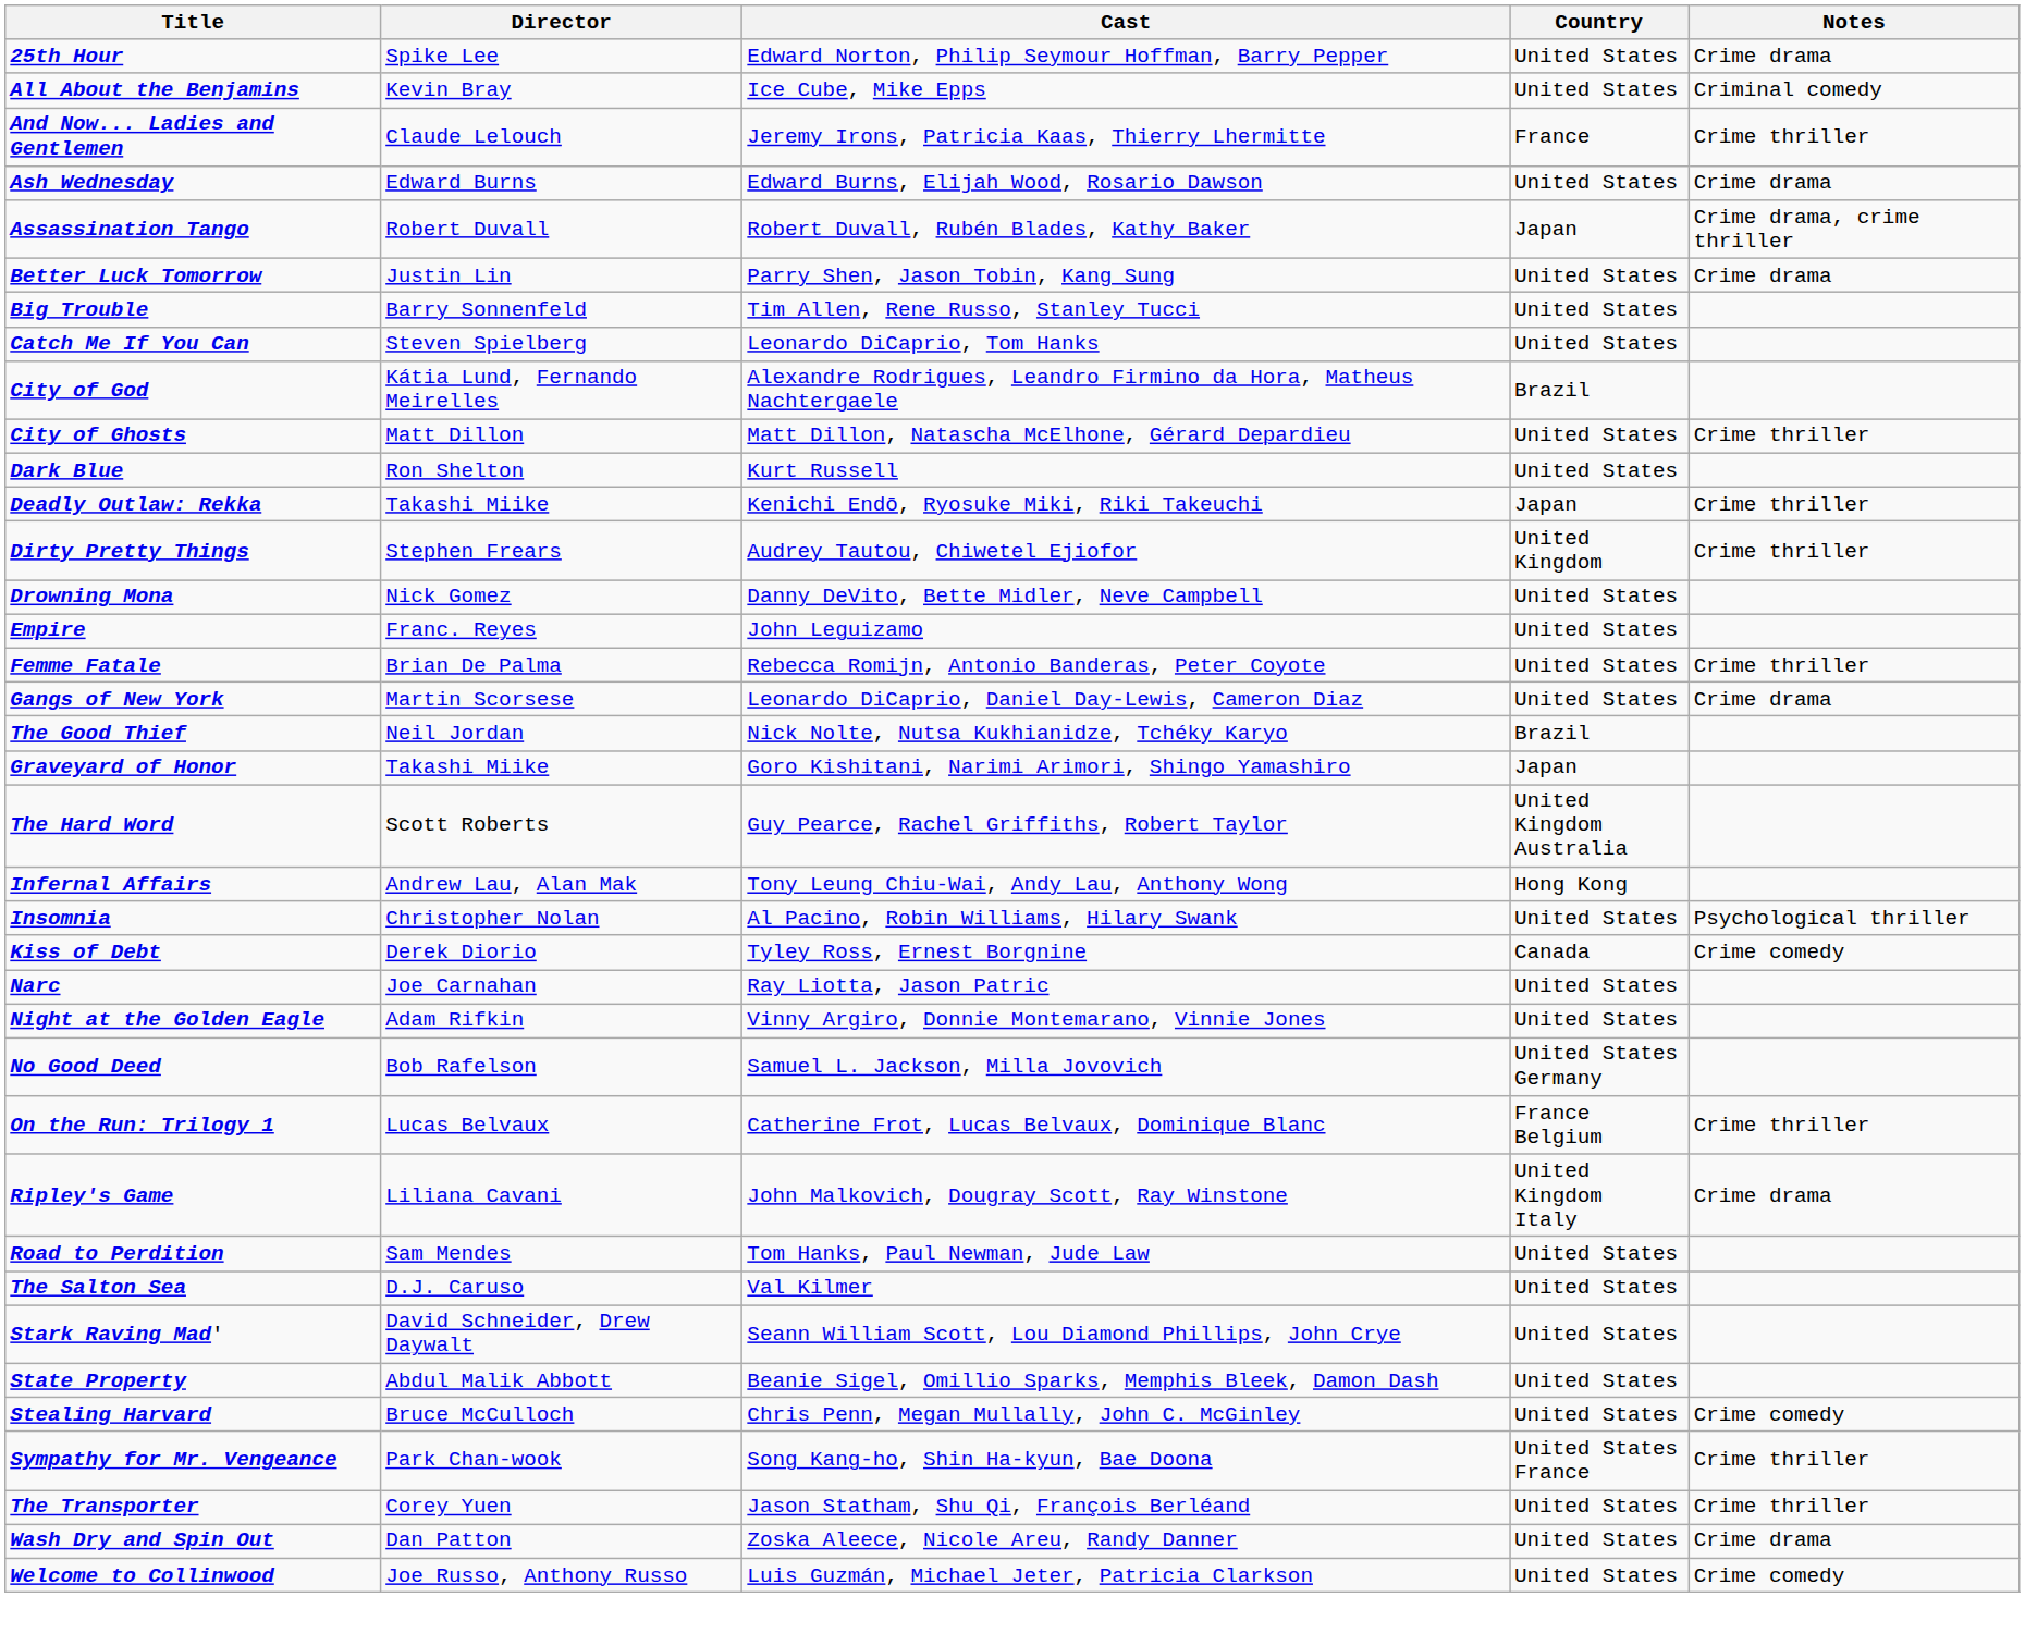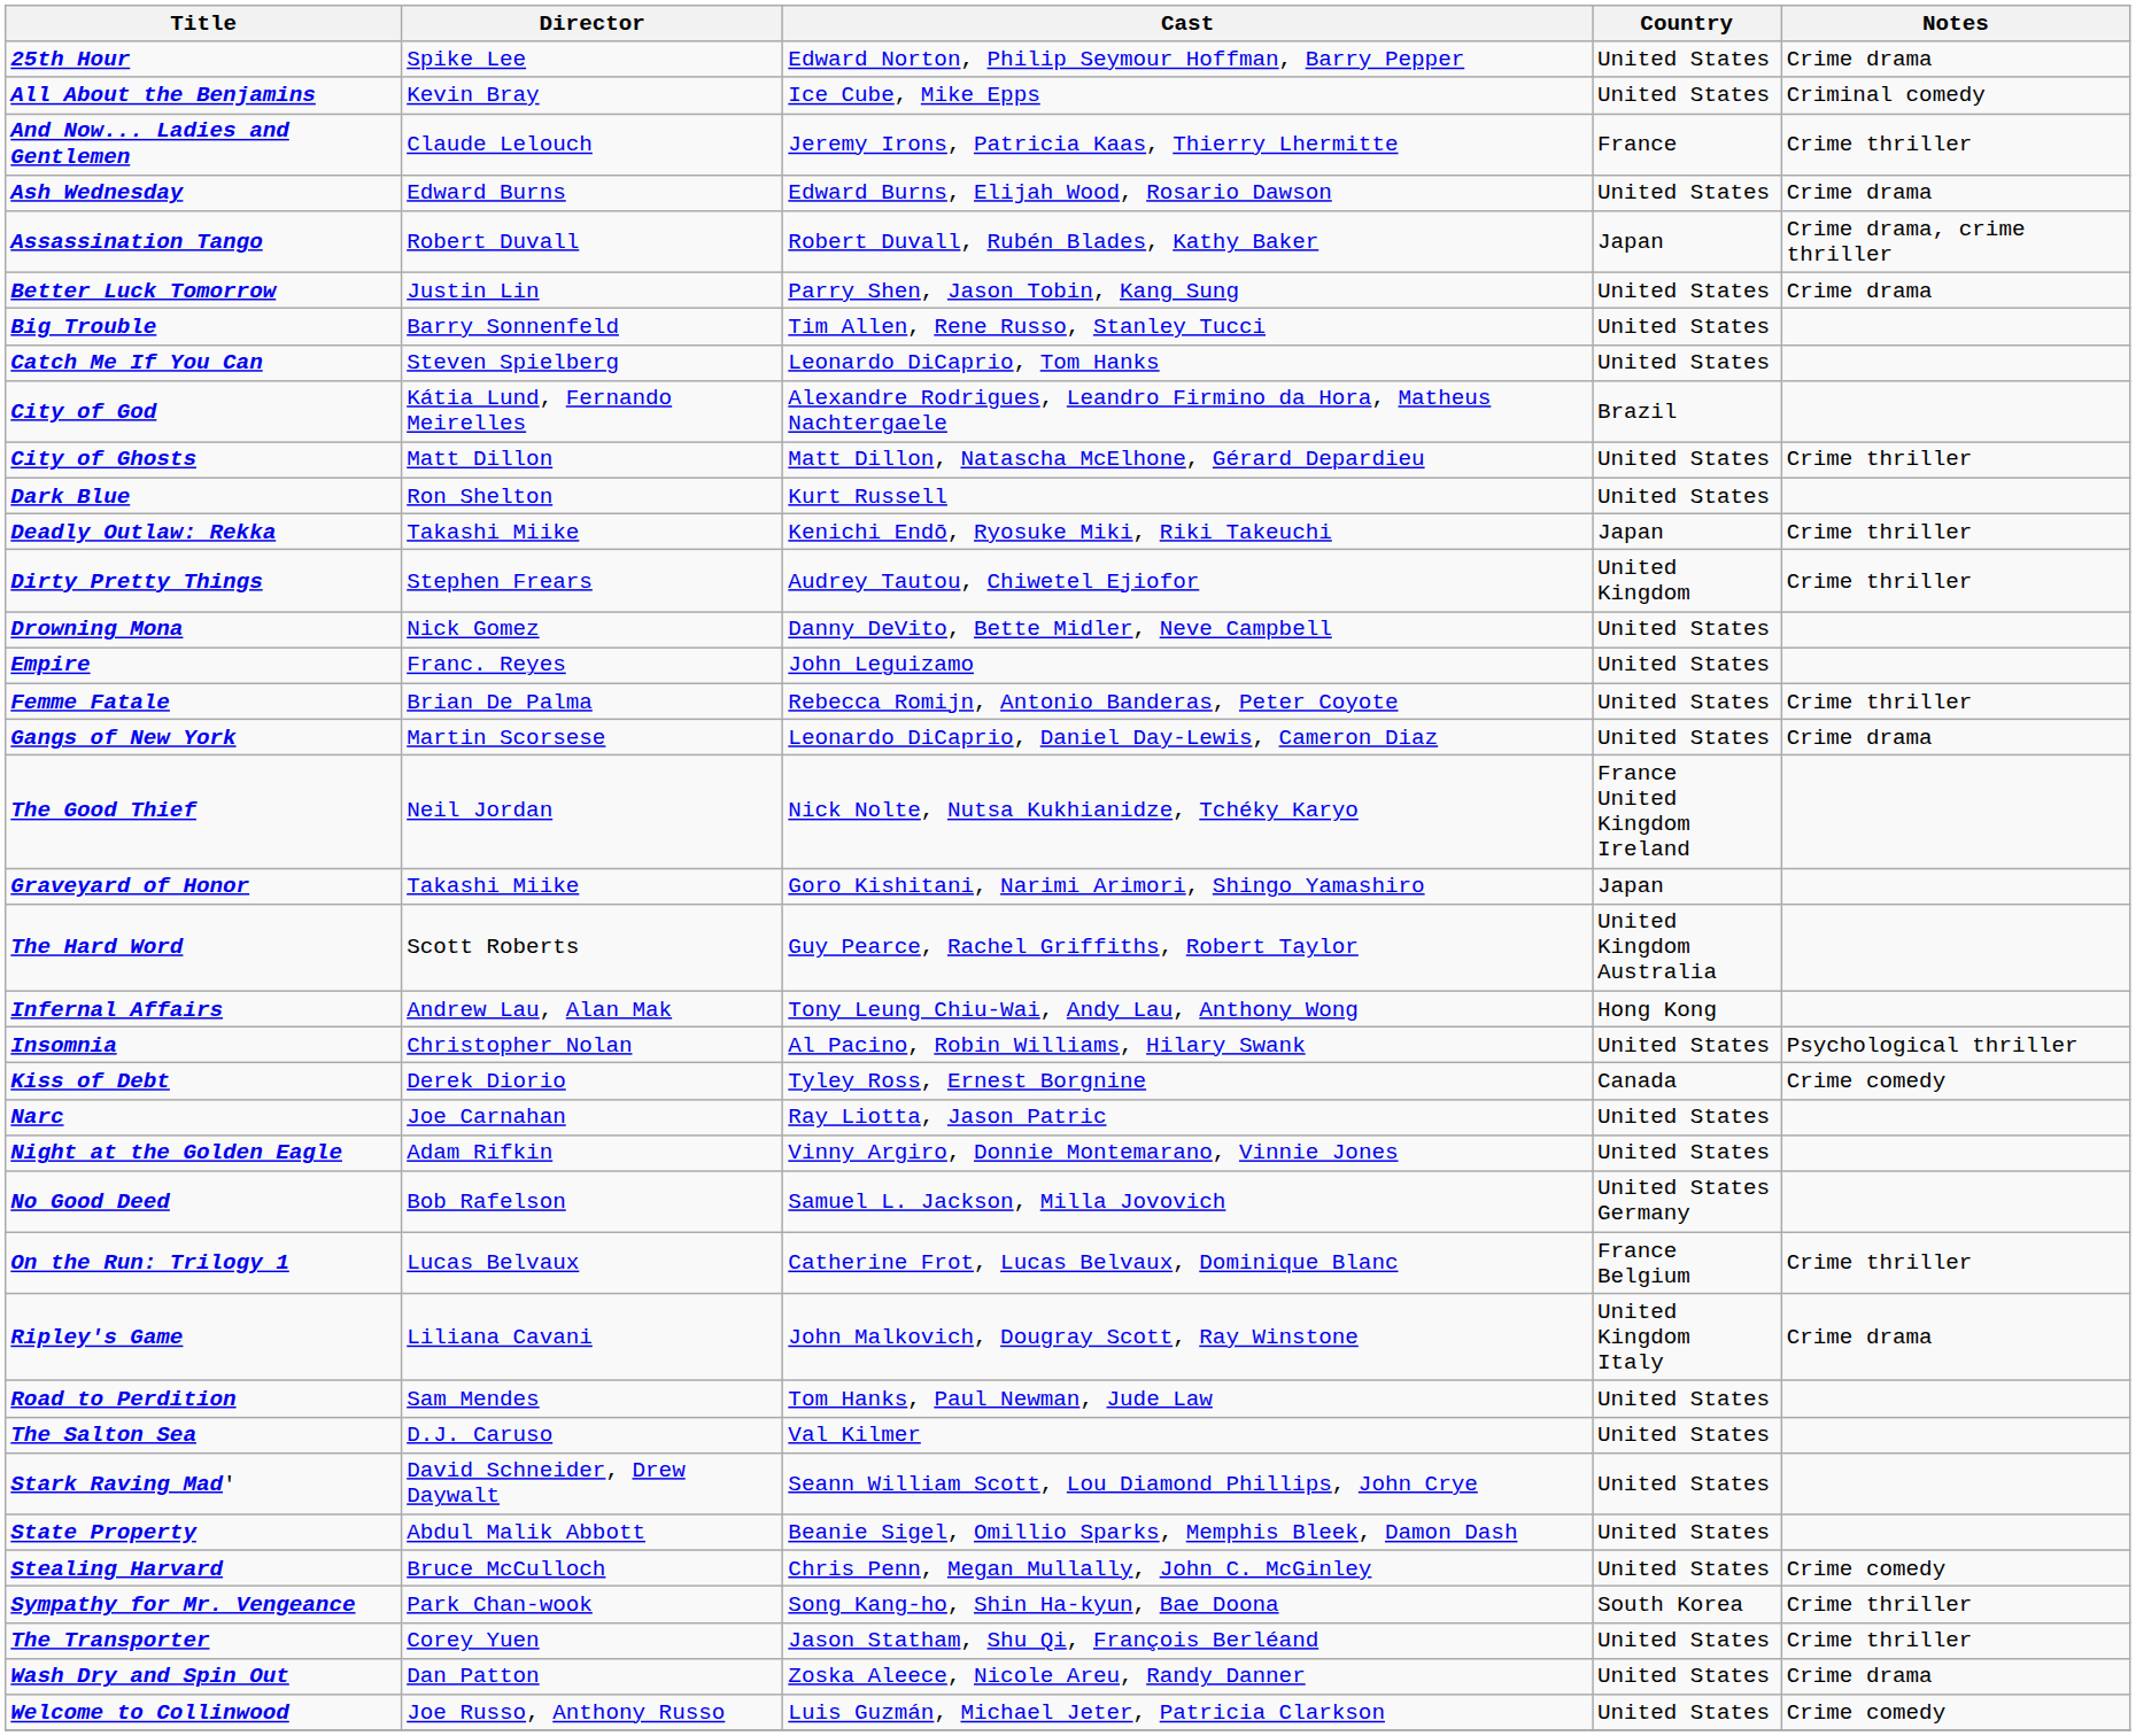The Good Thief | Country: Brazil -> France United Kingdom Ireland
Sympathy for Mr. Vengeance | Country: United States France -> South Korea
